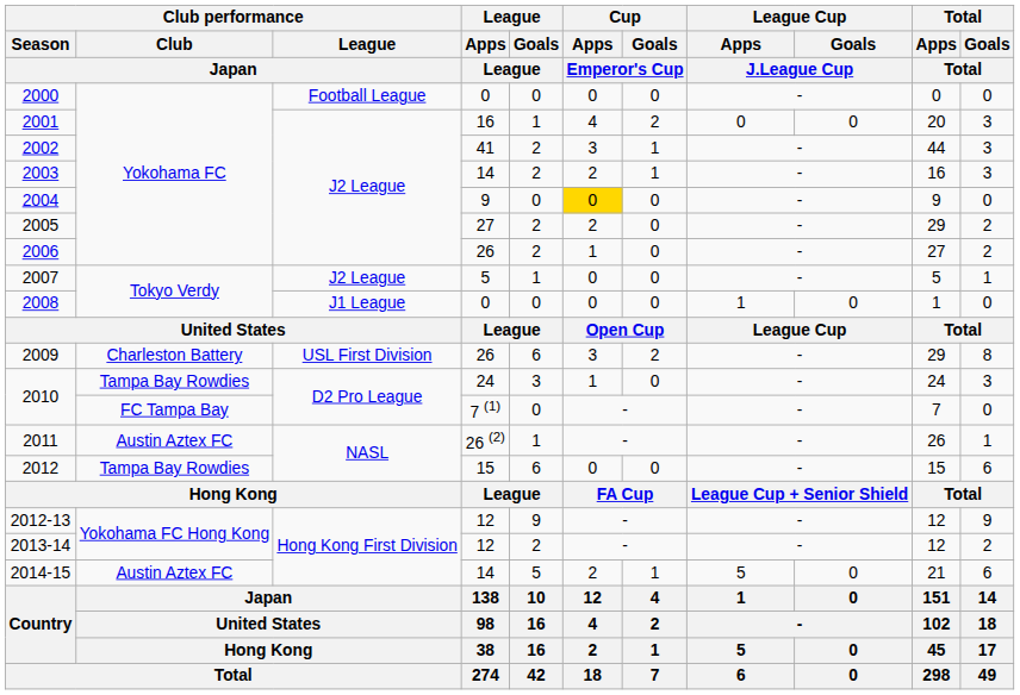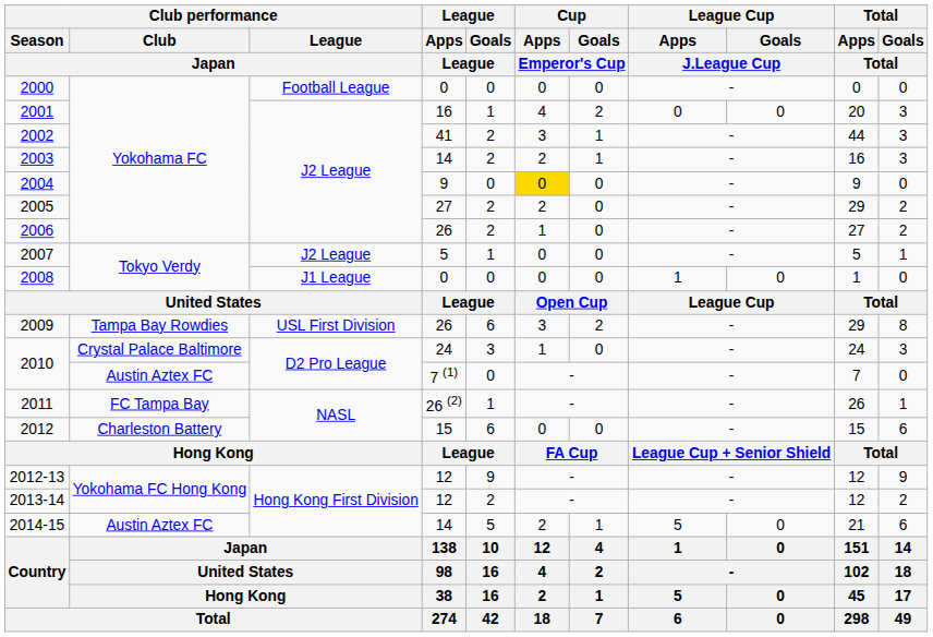2009 | Club performance / Club / Japan: Charleston Battery -> Tampa Bay Rowdies
2010 / 24 | Club performance / Club / Japan: Tampa Bay Rowdies -> Crystal Palace Baltimore
2010 / 7 (1) | Club performance / Club / Japan: FC Tampa Bay -> Austin Aztex FC
2011 | Club performance / Club / Japan: Austin Aztex FC -> FC Tampa Bay
2012 | Club performance / Club / Japan: Tampa Bay Rowdies -> Charleston Battery
